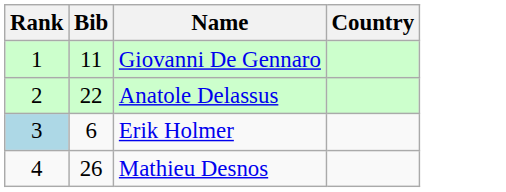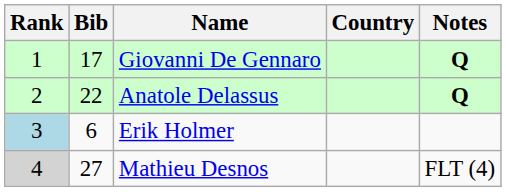+ column: Notes | Q | Q | FLT (4)
Giovanni De Gennaro | Bib: 11 -> 17
Mathieu Desnos | Rank: no background -> lightgrey background
Mathieu Desnos | Bib: 26 -> 27
